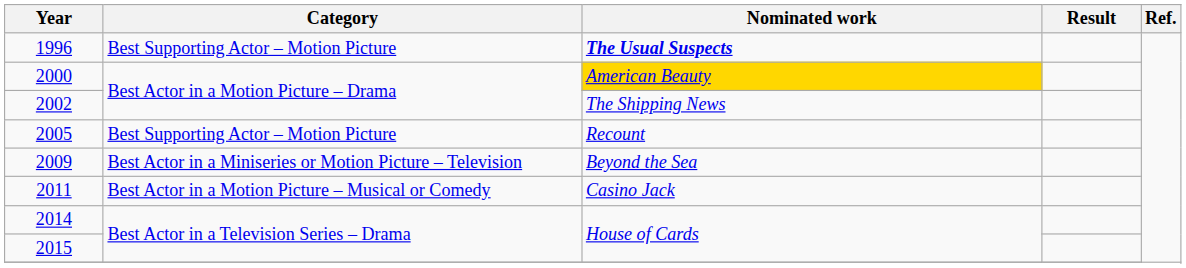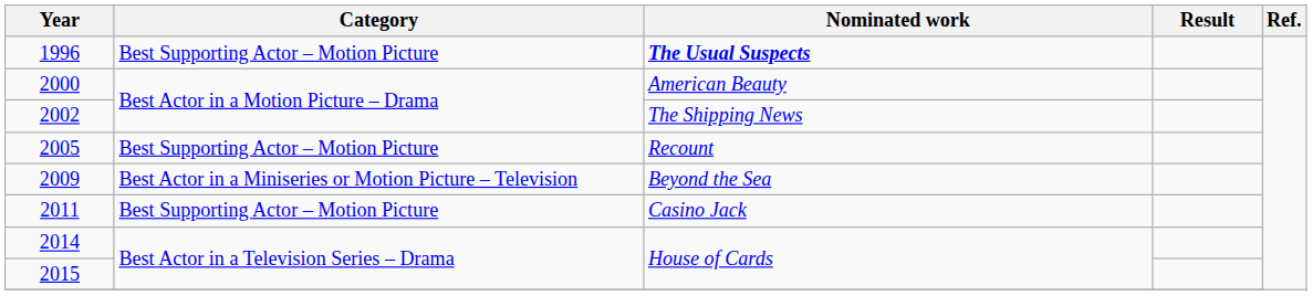2000 | Nominated work: gold background -> no background
2011 | Category: Best Actor in a Motion Picture – Musical or Comedy -> Best Supporting Actor – Motion Picture
